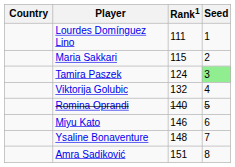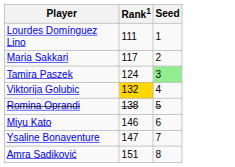- column: Country
Maria Sakkari | Rank1: 115 -> 117
Viktorija Golubic | Rank1: no background -> gold background
Romina Oprandi | Rank1: 140 -> 138
Ysaline Bonaventure | Rank1: 148 -> 147
